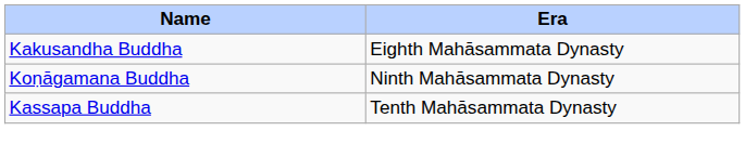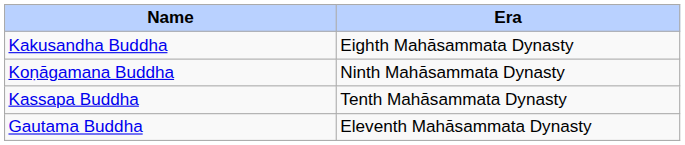+ row: Gautama Buddha | Eleventh Mahāsammata Dynasty
